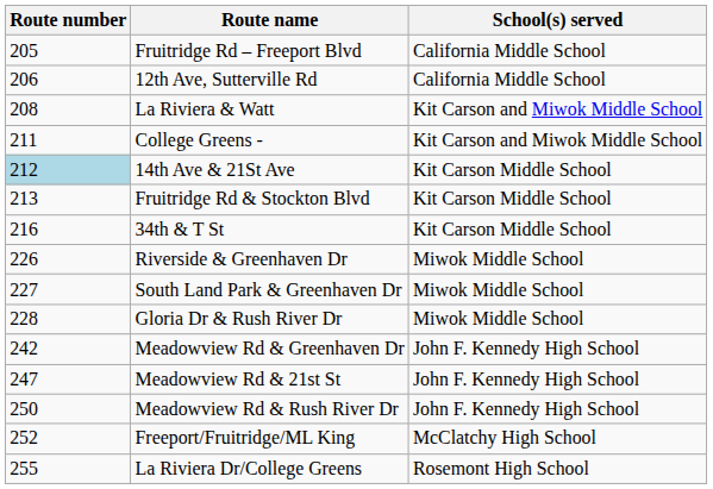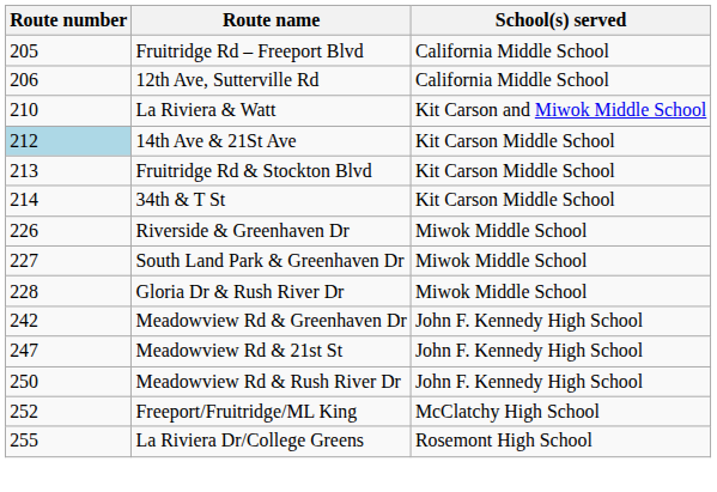La Riviera & Watt | Route number: 208 -> 210
- row: 211 | College Greens - | Kit Carson and Miwok Middle School
34th & T St | Route number: 216 -> 214
